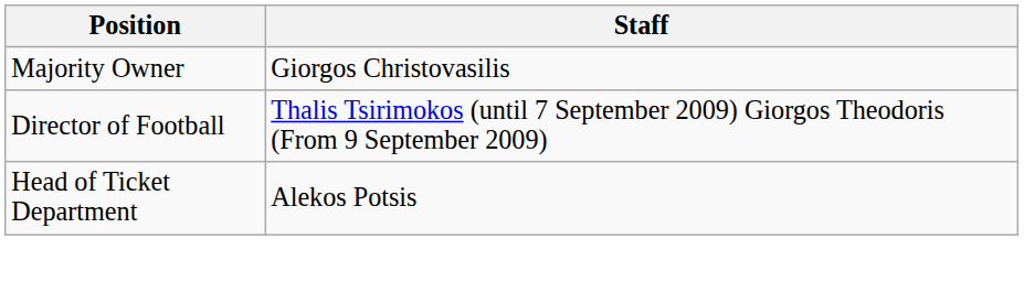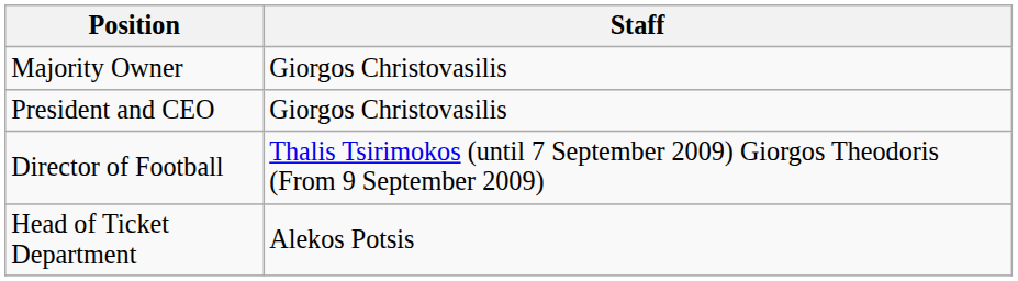+ row: President and CEO | Giorgos Christovasilis
